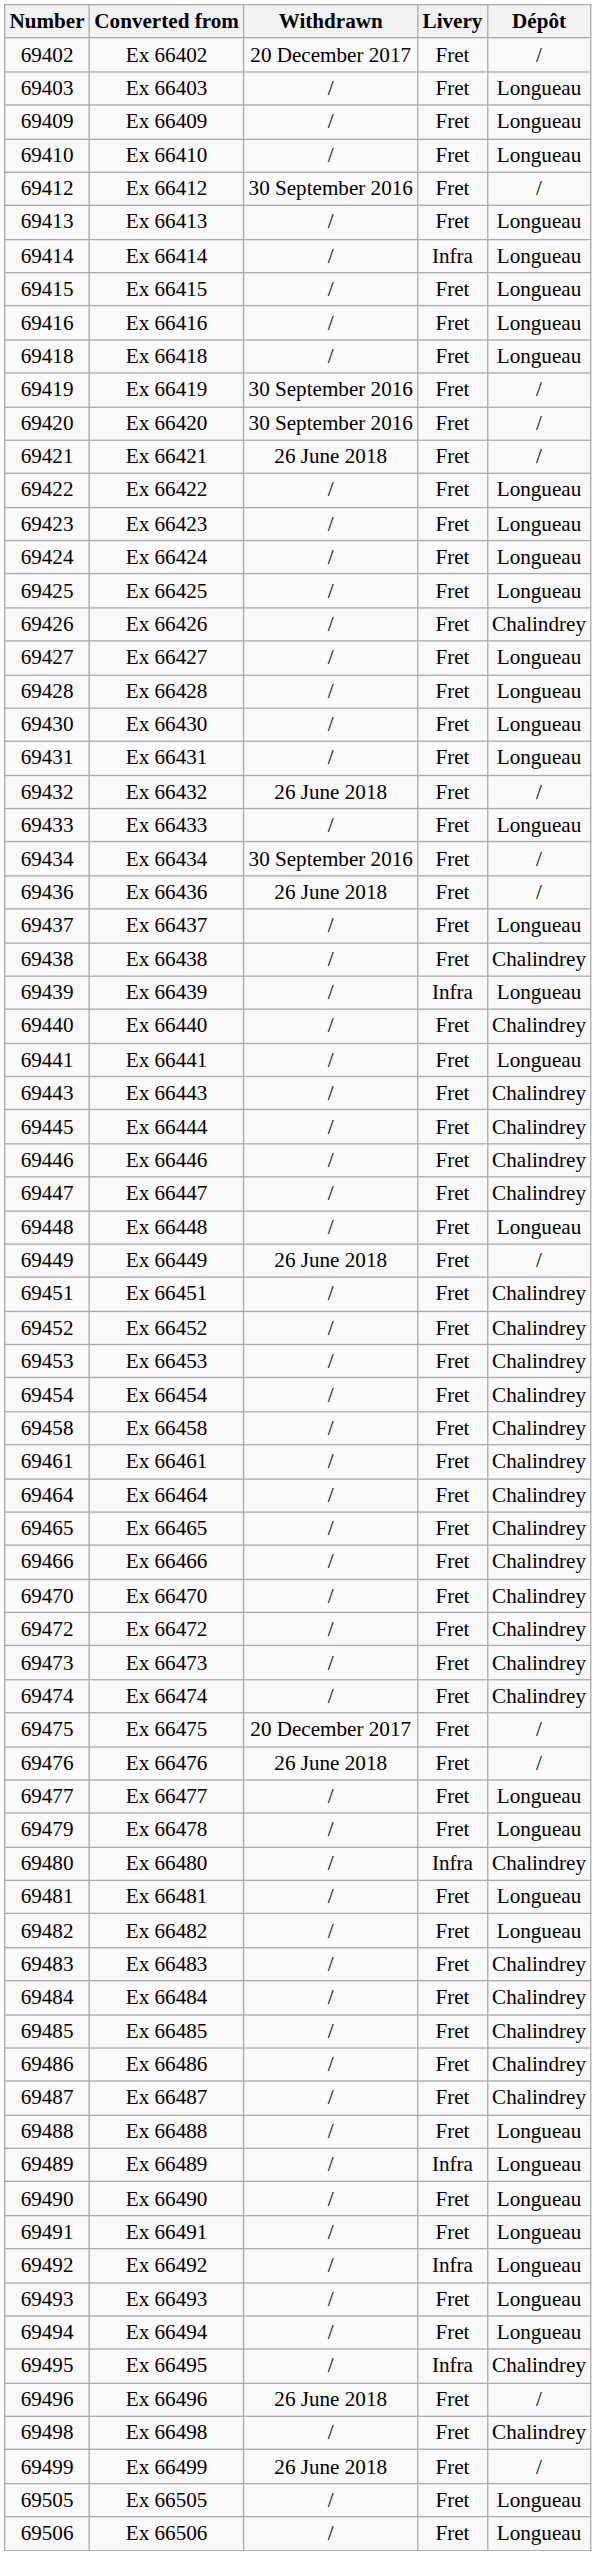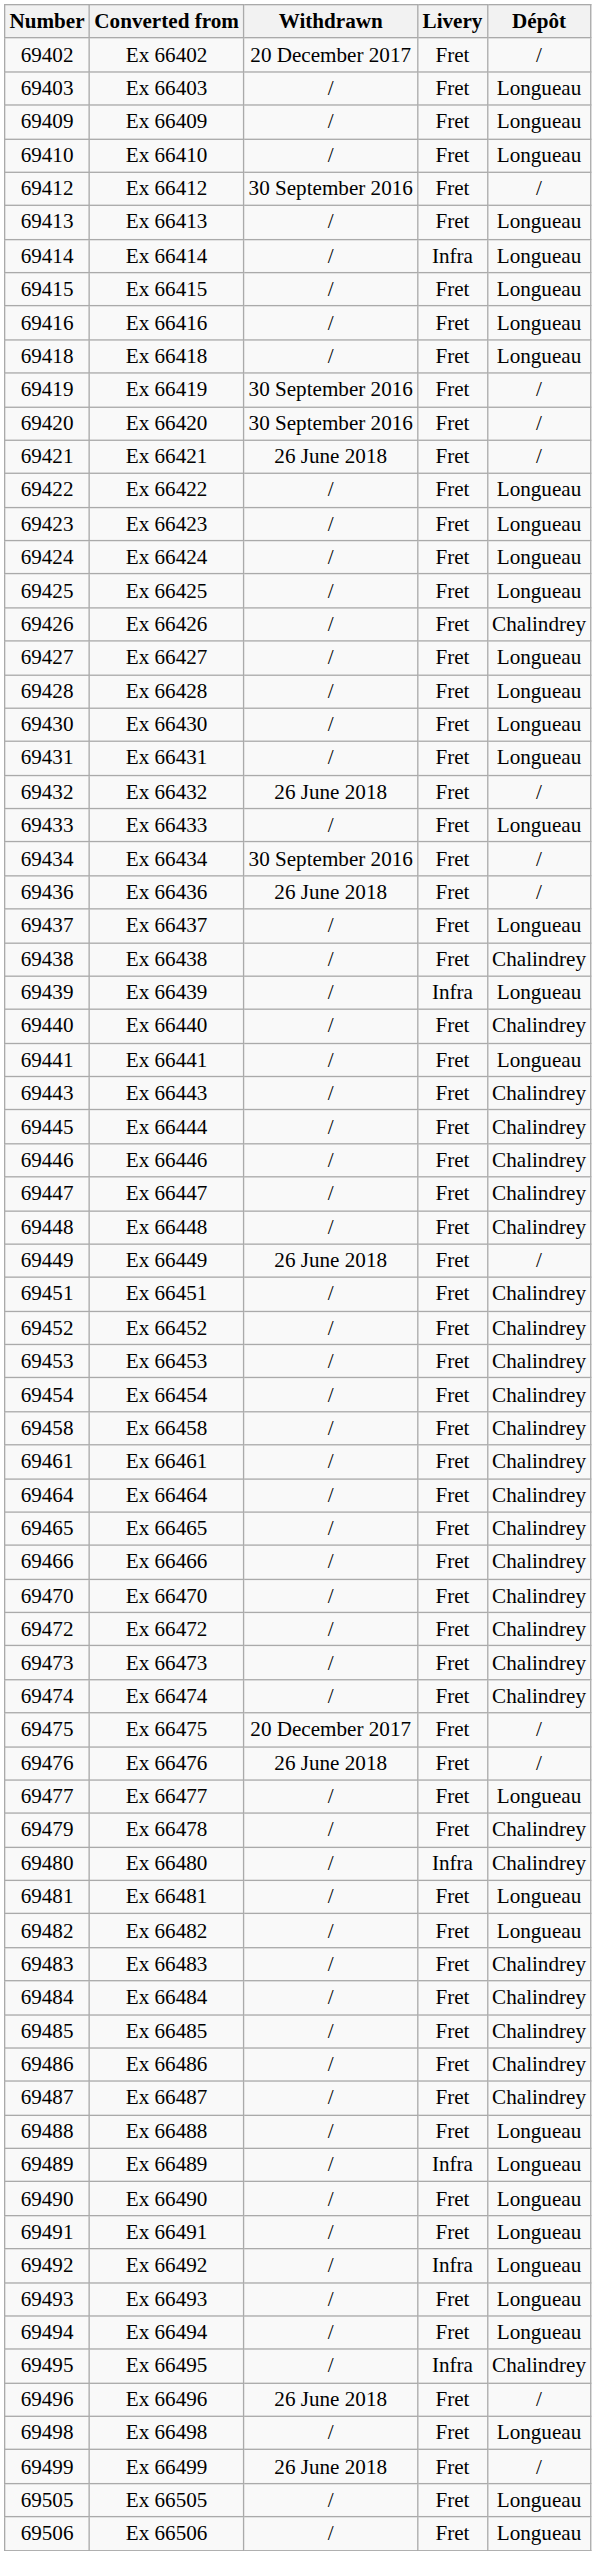Ex 66448 | Dépôt: Longueau -> Chalindrey
Ex 66478 | Dépôt: Longueau -> Chalindrey
Ex 66498 | Dépôt: Chalindrey -> Longueau
